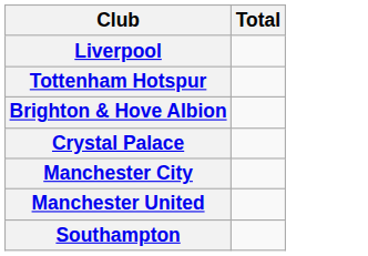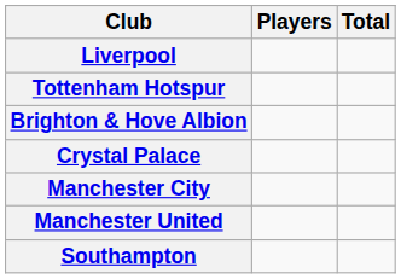+ column: Players
